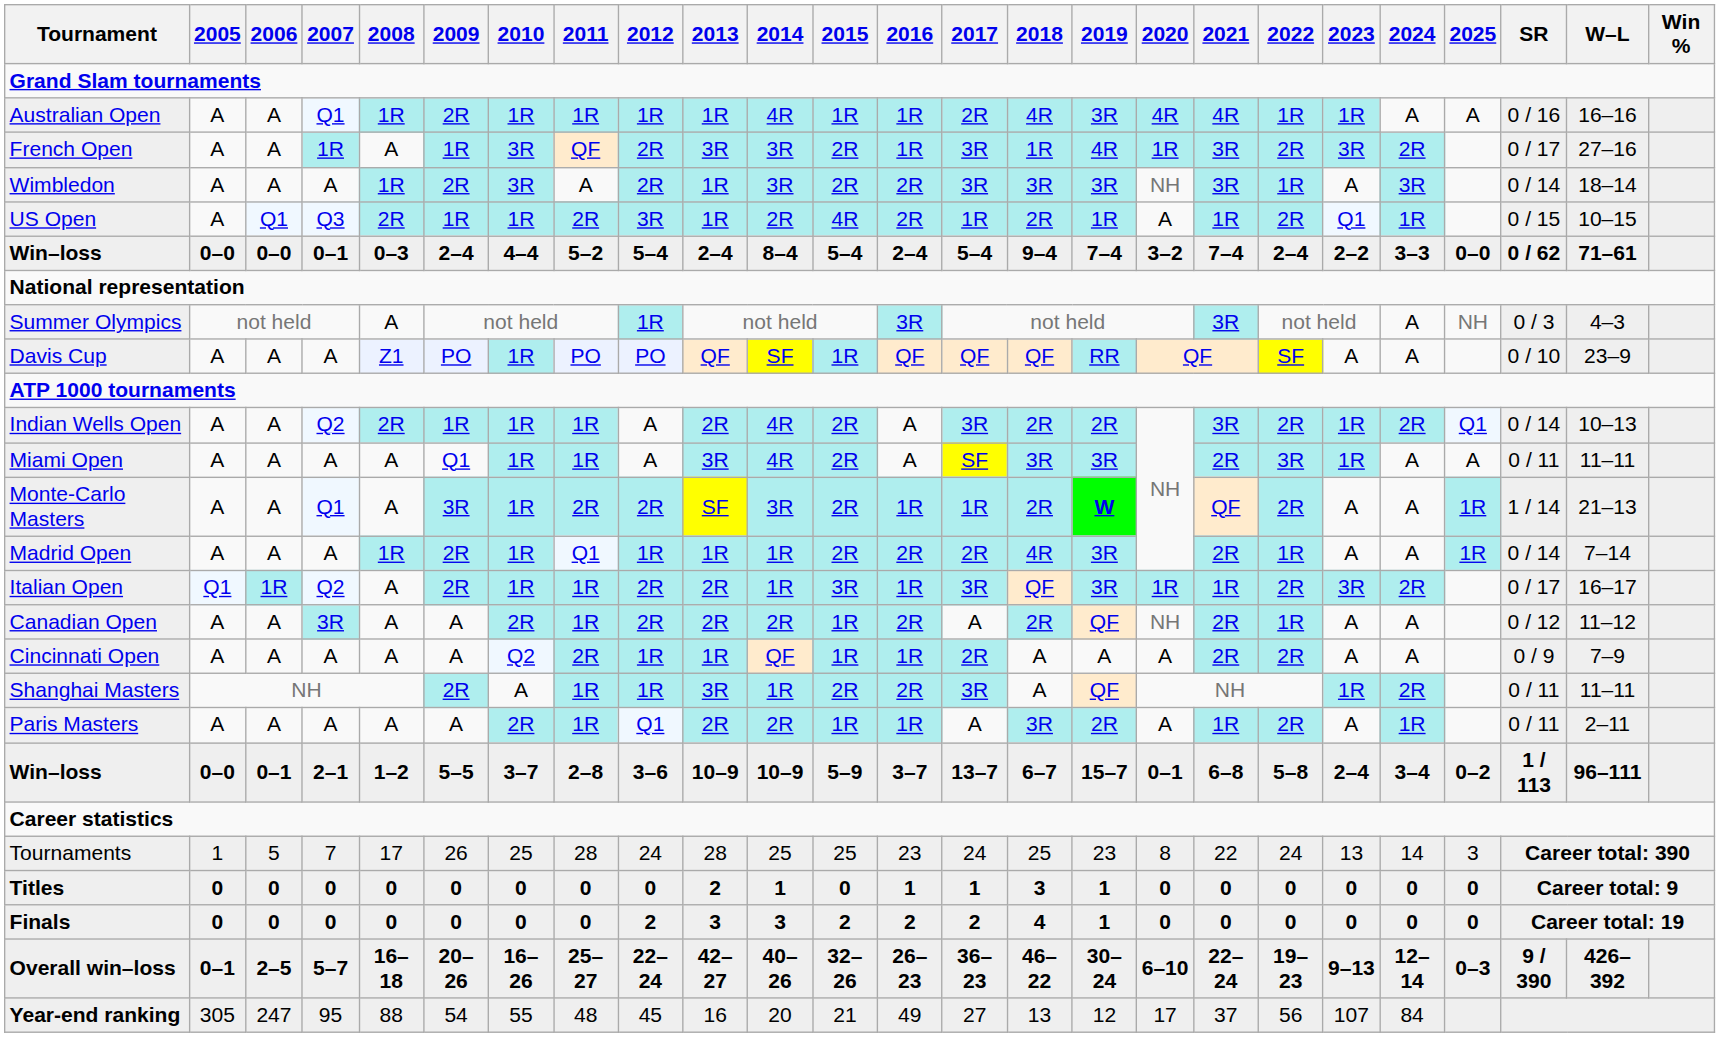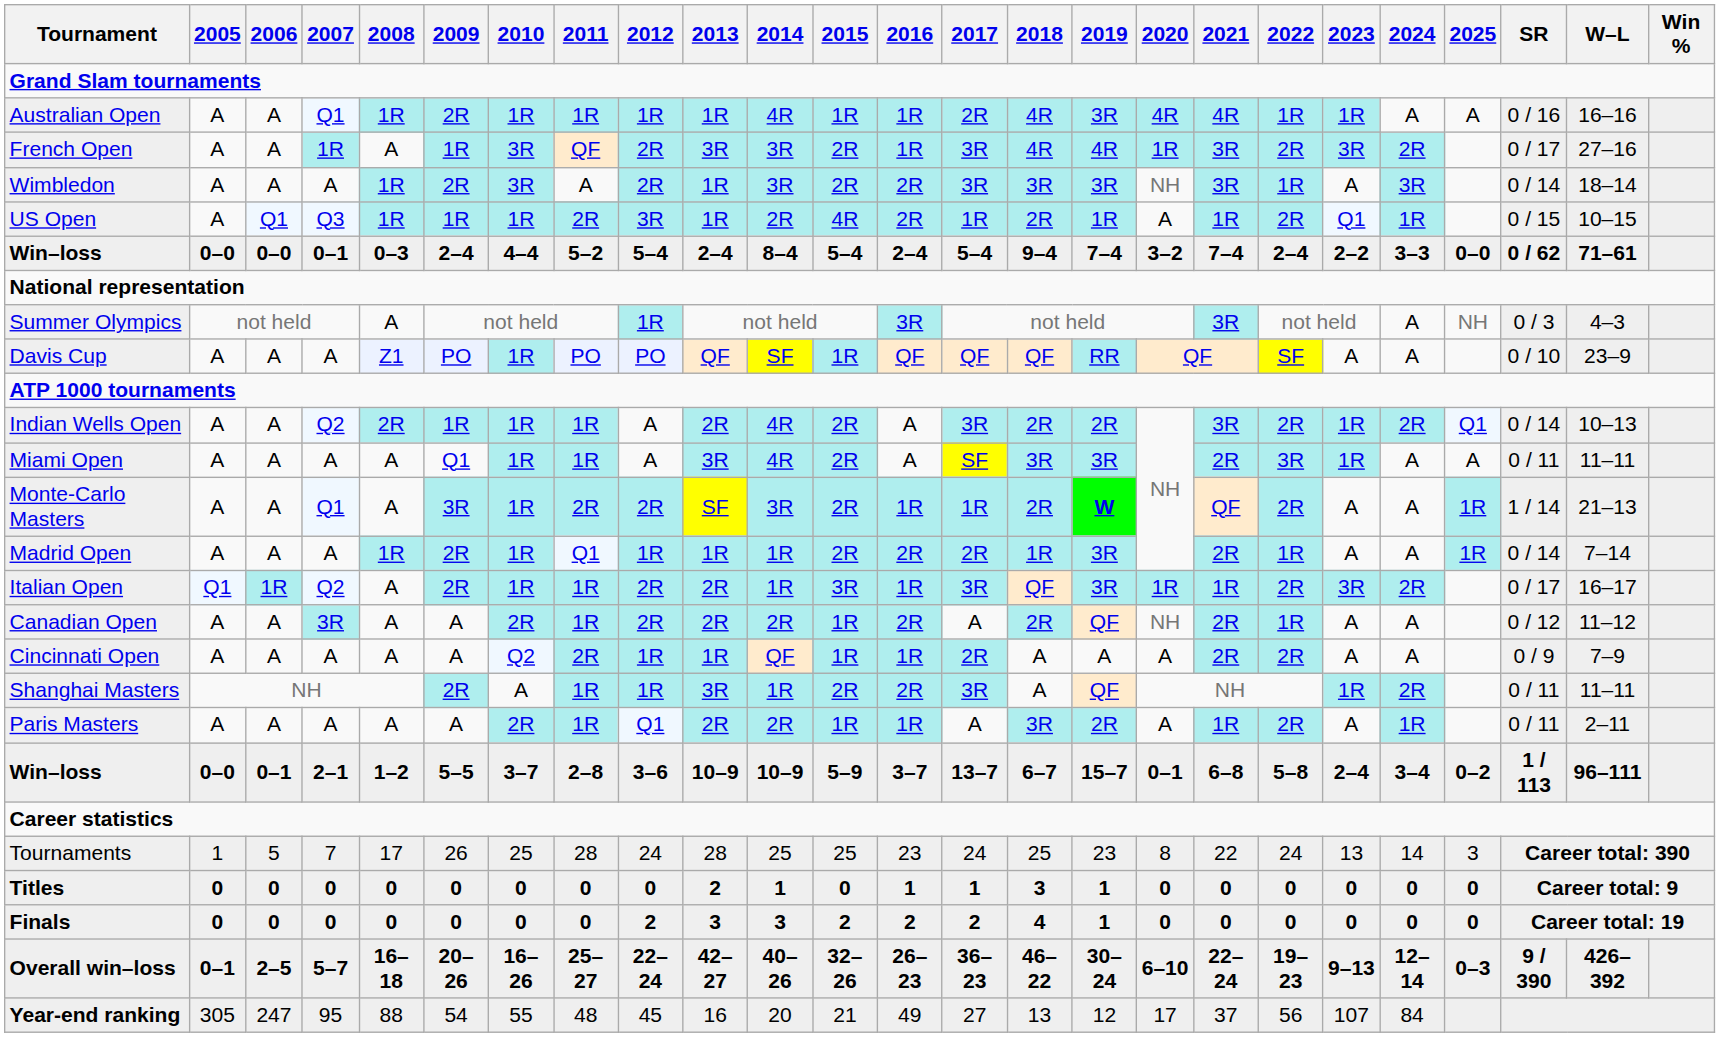French Open | 2018: 1R -> 4R
US Open | 2008: 2R -> 1R
Madrid Open | 2018: 4R -> 1R
